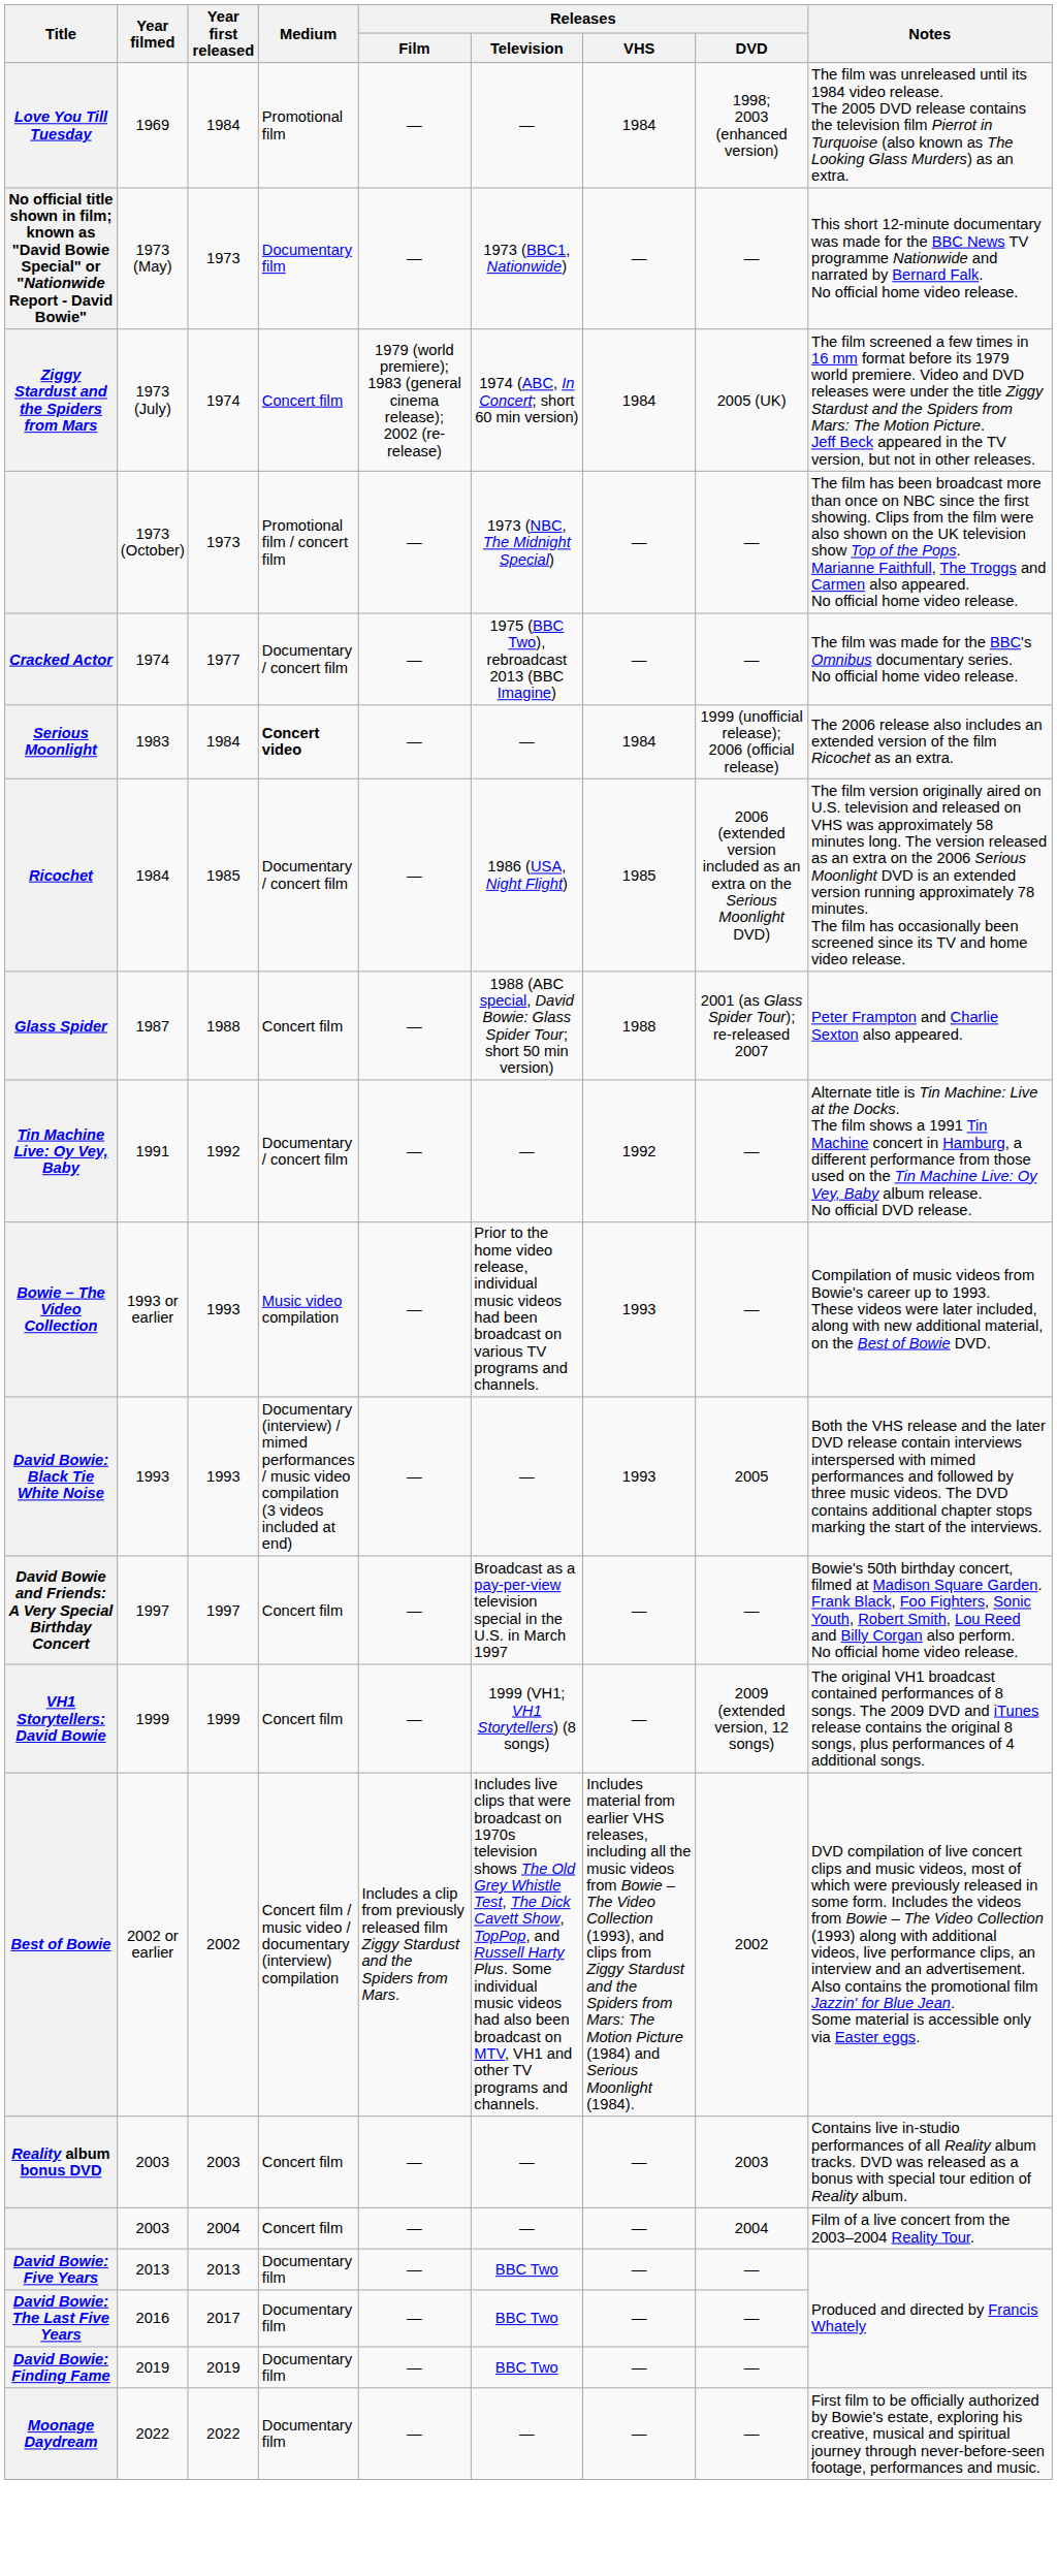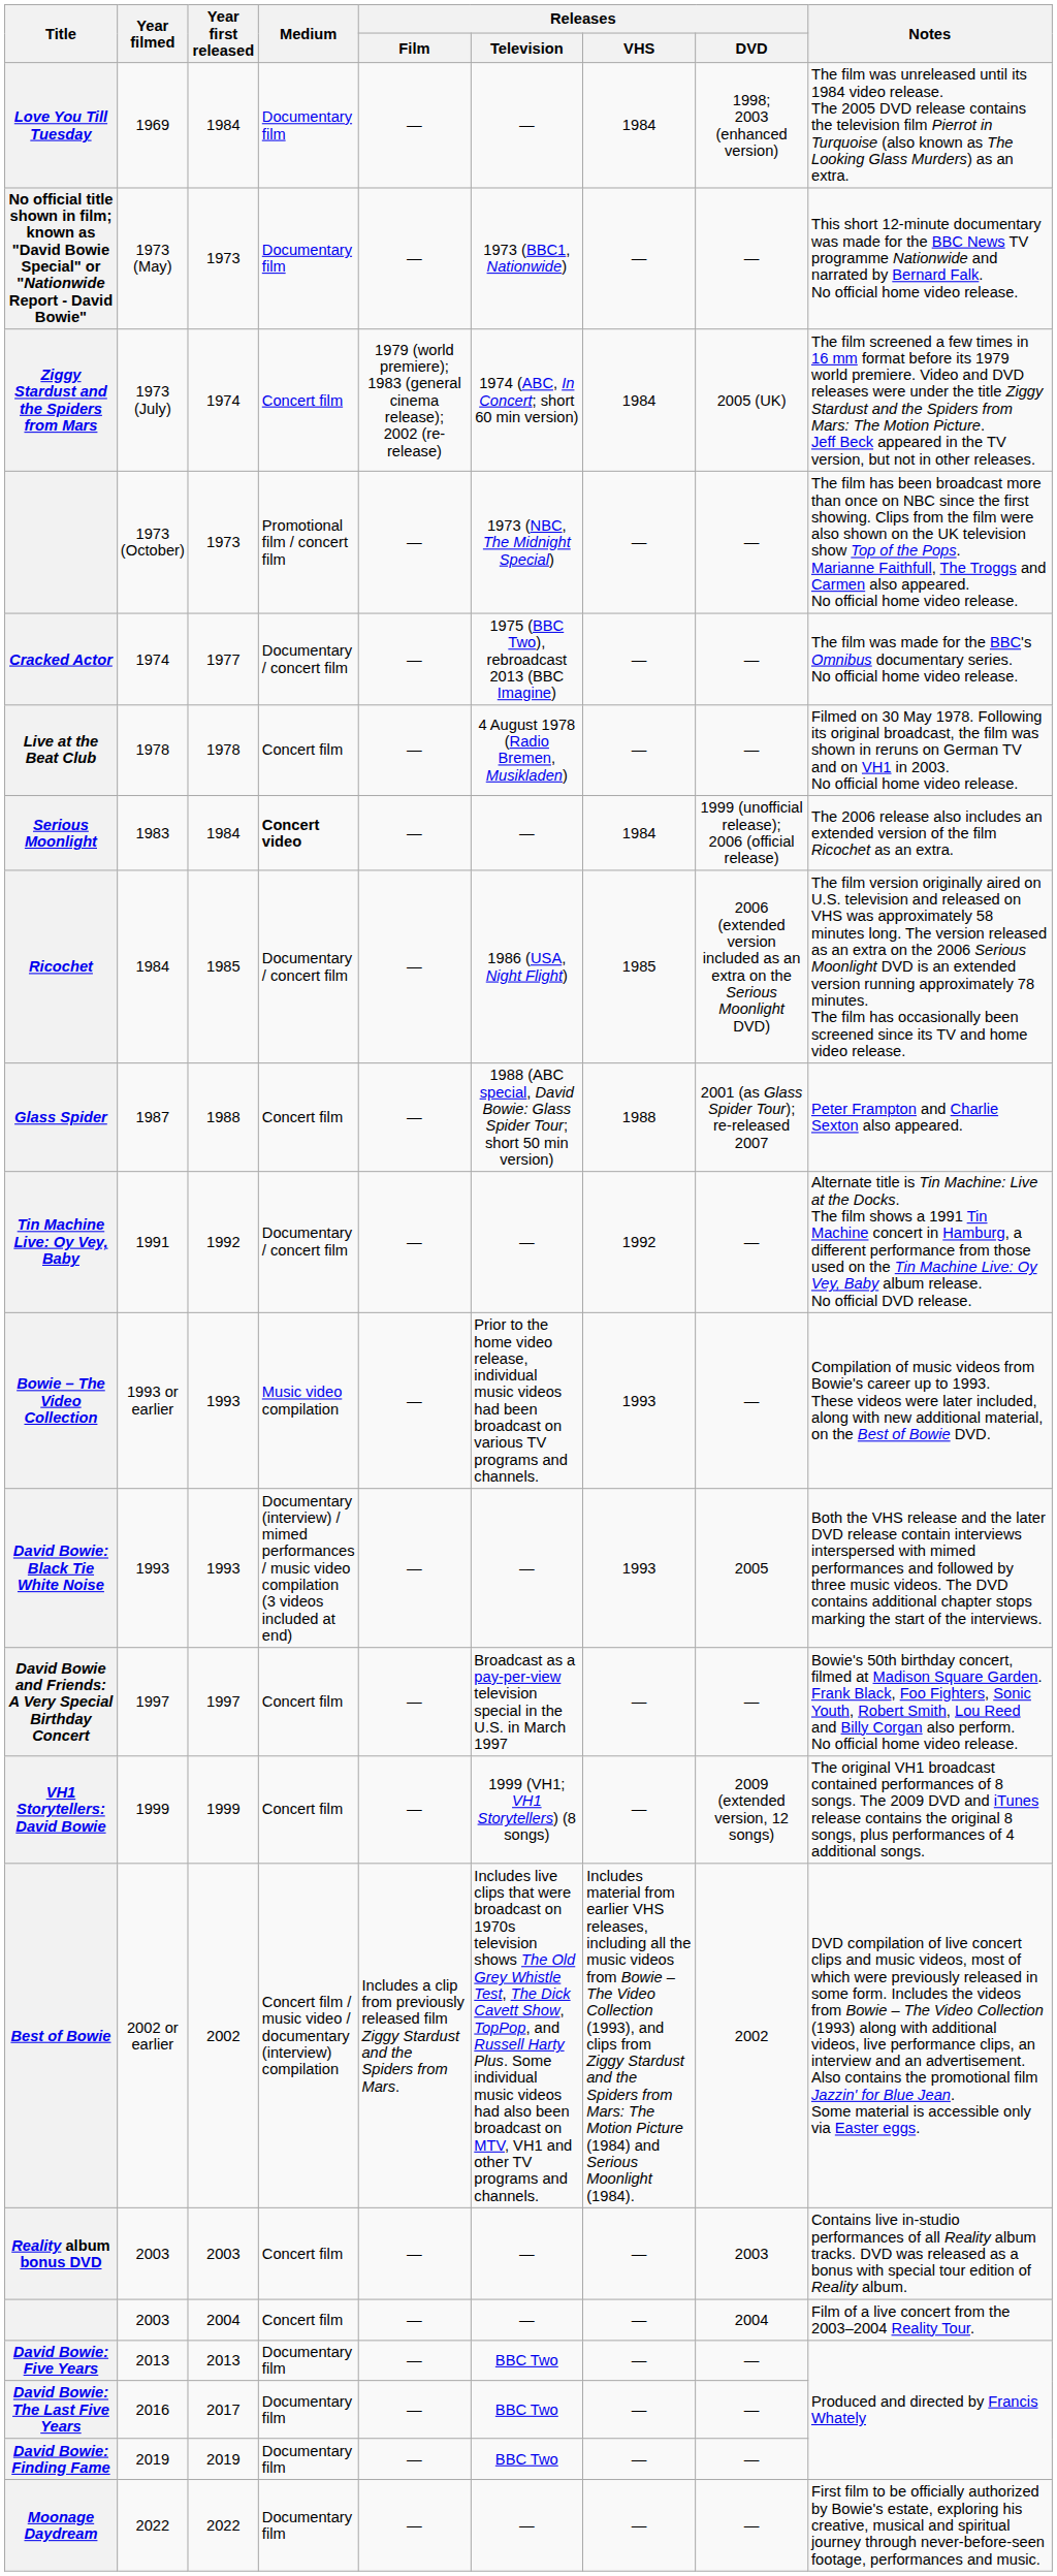Love You Till Tuesday | Medium: Promotional film -> Documentary film
+ row: Live at the Beat Club | 1978 | 1978 | Concert film | — | 4 August 1978 (Radio Bremen, Musikladen) | — | — | Filmed on 30 May 1978. Following its original broadcast, the film was shown in reruns on German TV and on VH1 in 2003. No official home video release.
